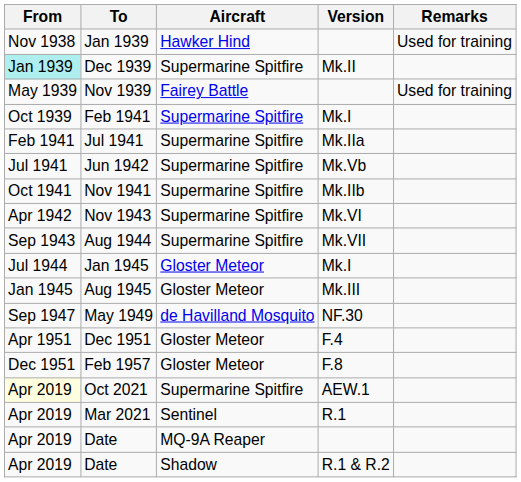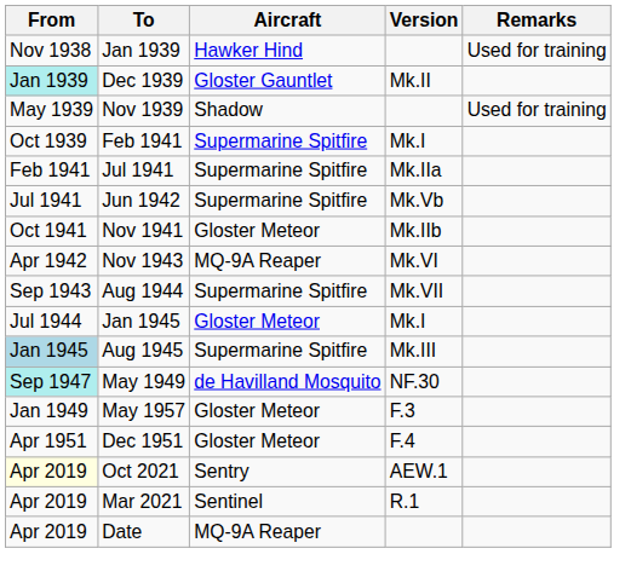Dec 1939 | Aircraft: Supermarine Spitfire -> Gloster Gauntlet
Nov 1939 | Aircraft: Fairey Battle -> Shadow
Nov 1941 | Aircraft: Supermarine Spitfire -> Gloster Meteor
Nov 1943 | Aircraft: Supermarine Spitfire -> MQ-9A Reaper
Aug 1945 | From: no background -> lightblue background
Aug 1945 | Aircraft: Gloster Meteor -> Supermarine Spitfire
May 1949 | From: no background -> paleturquoise background
+ row: Jan 1949 | May 1957 | Gloster Meteor | F.3
- row: Dec 1951 | Feb 1957 | Gloster Meteor | F.8
Oct 2021 | Aircraft: Supermarine Spitfire -> Sentry
- row: Apr 2019 | Date | Shadow | R.1 & R.2
